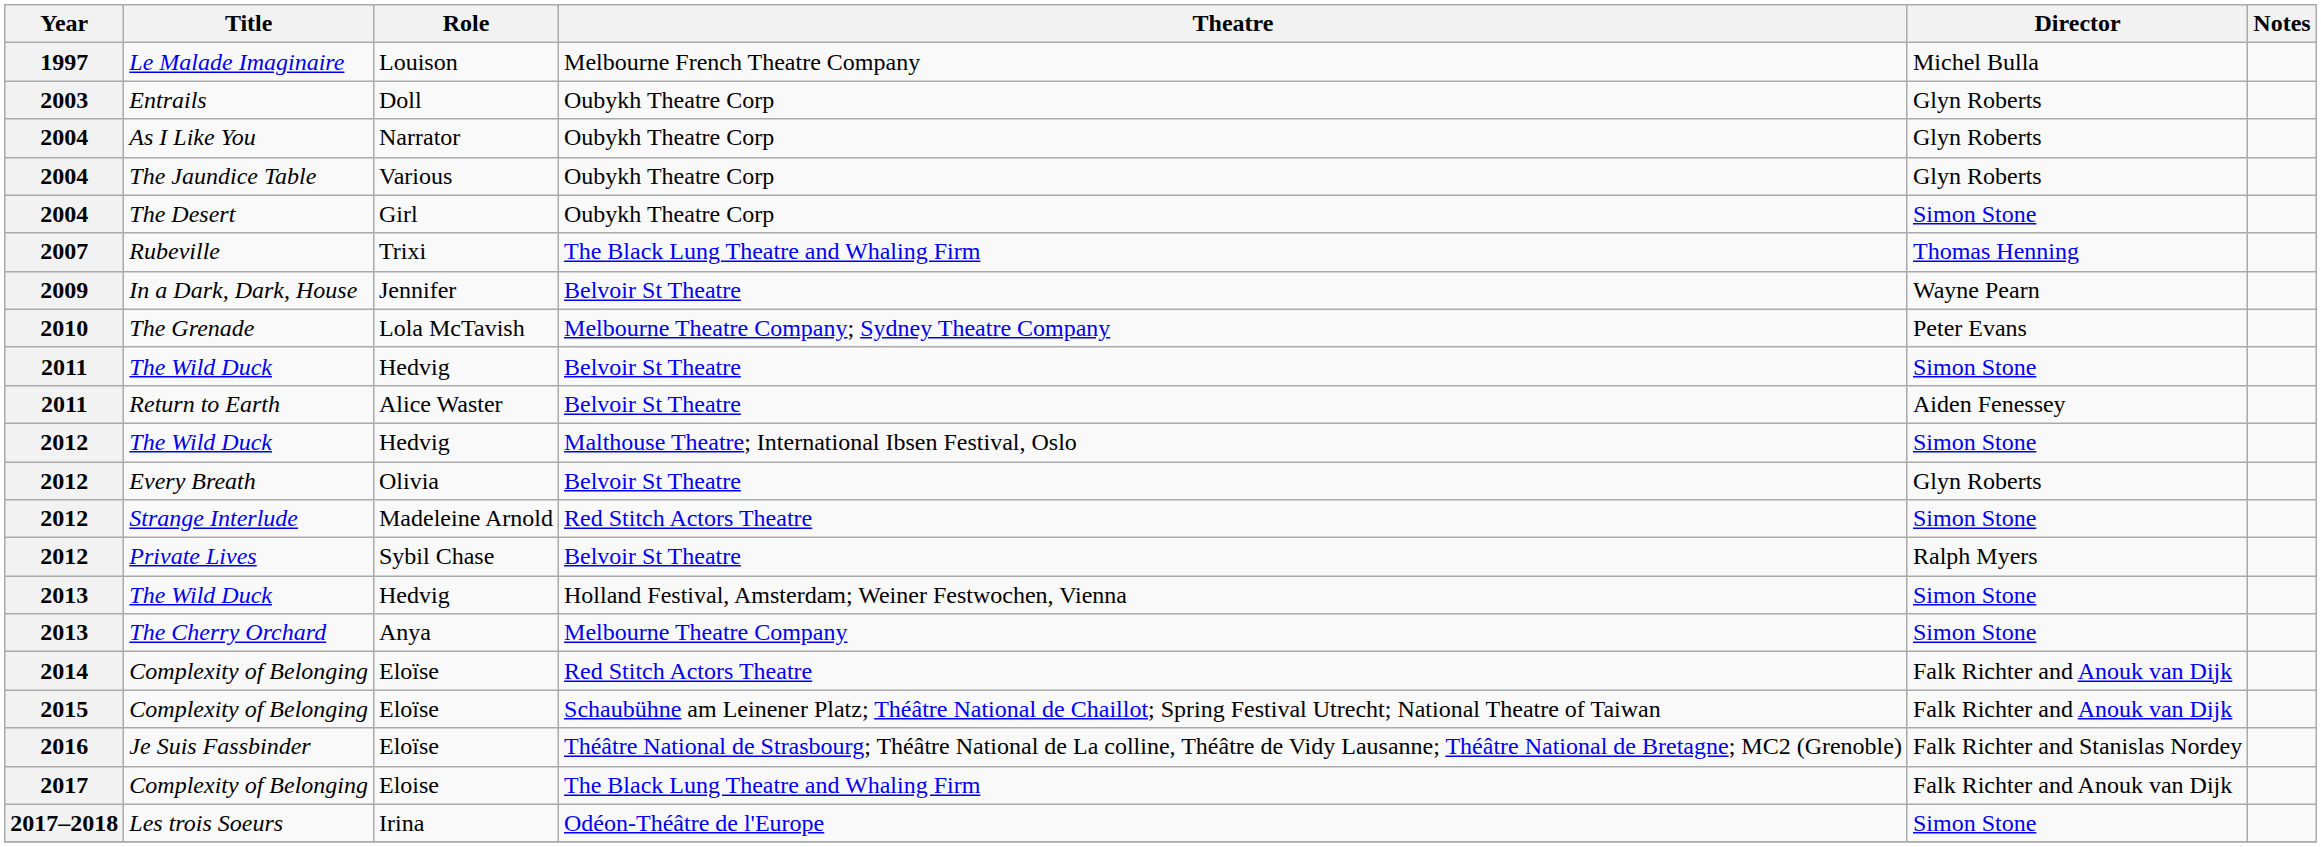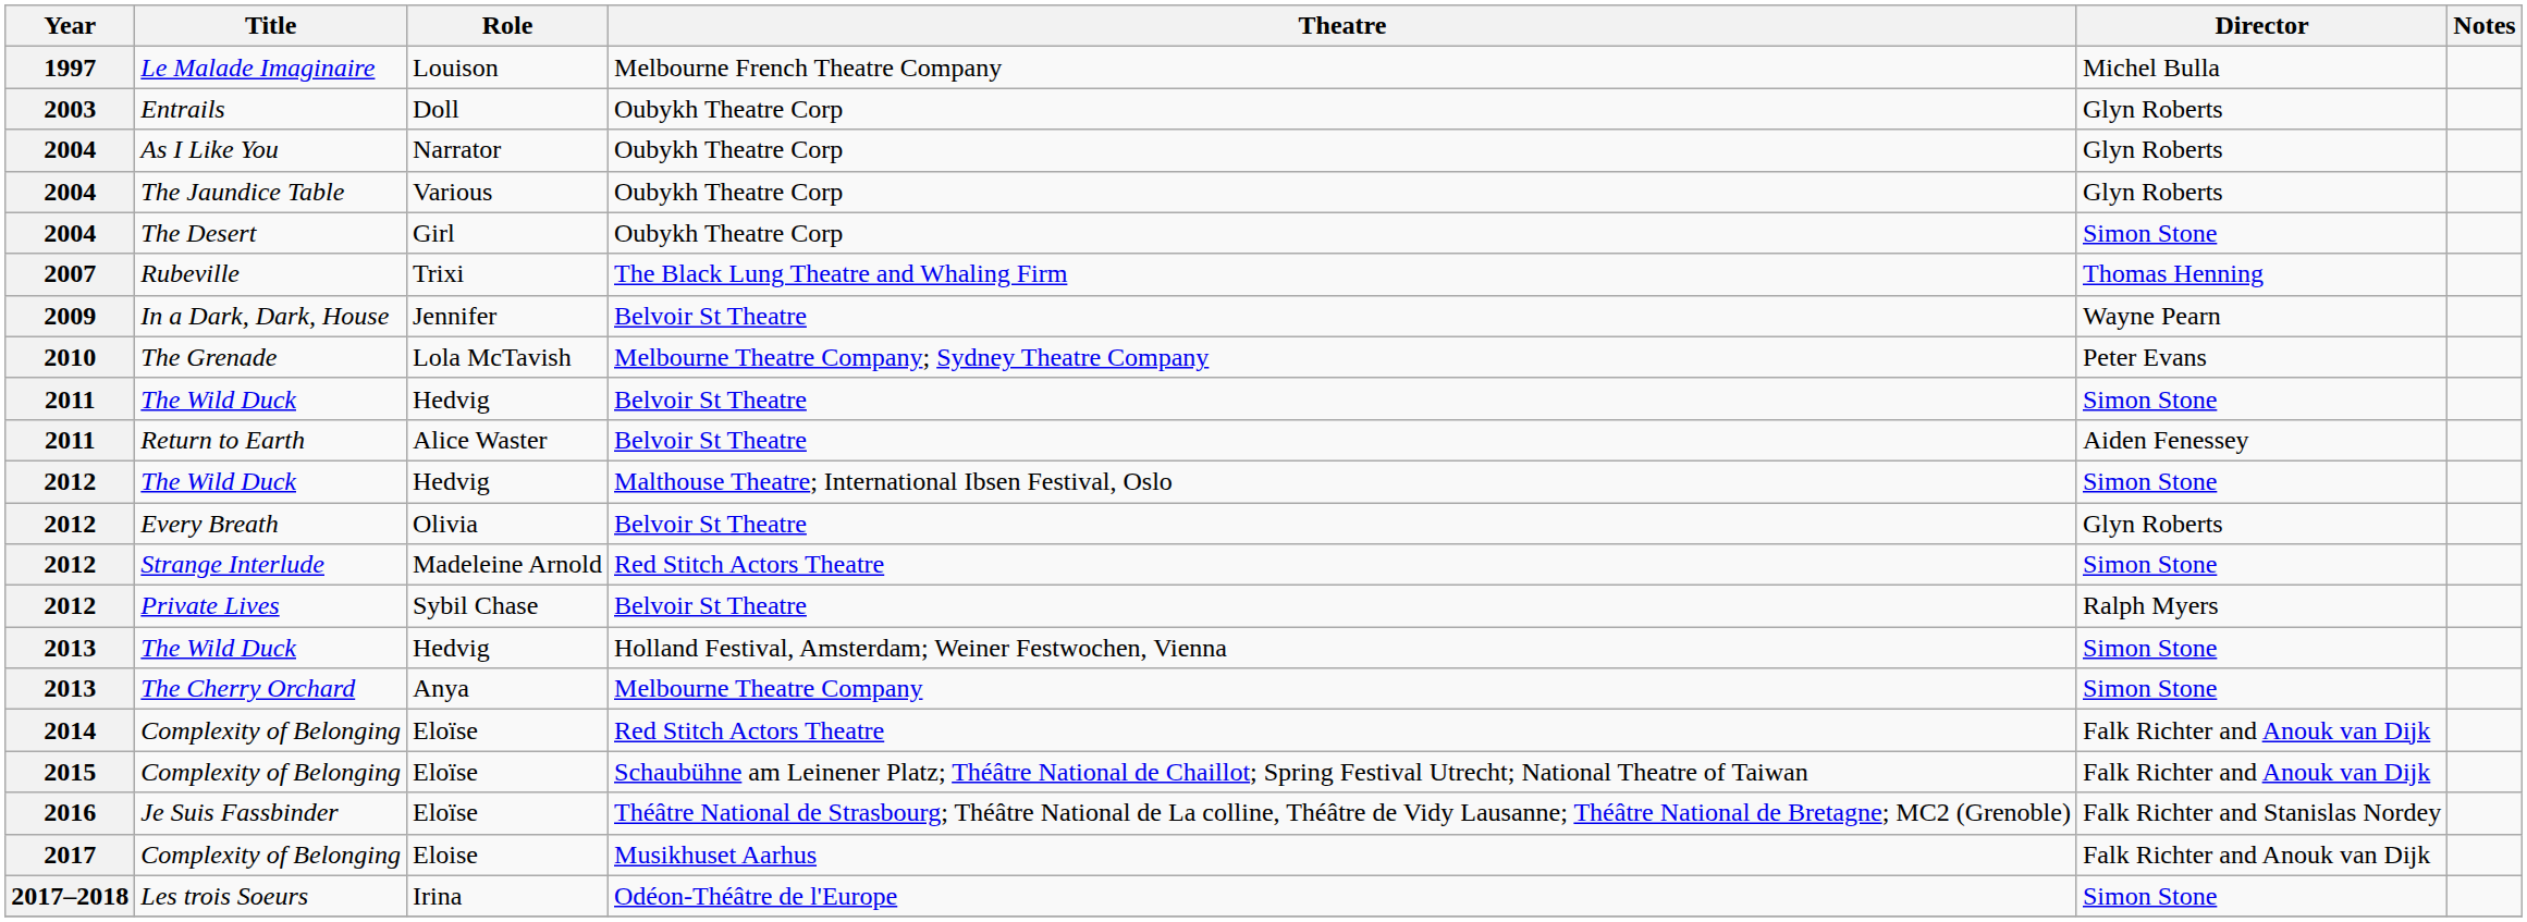2017 / Complexity of Belonging | Theatre: The Black Lung Theatre and Whaling Firm -> Musikhuset Aarhus
